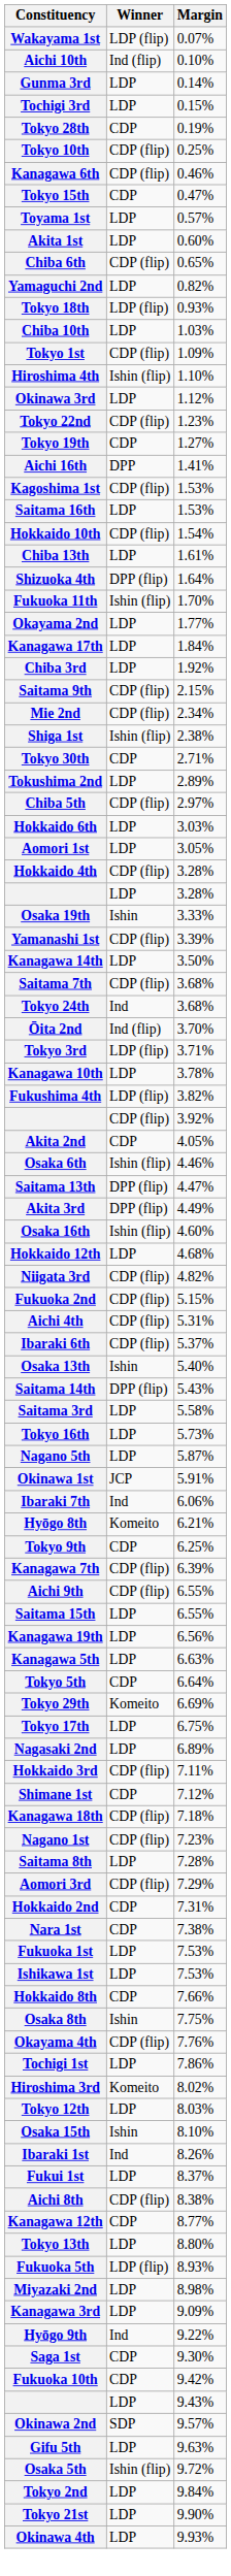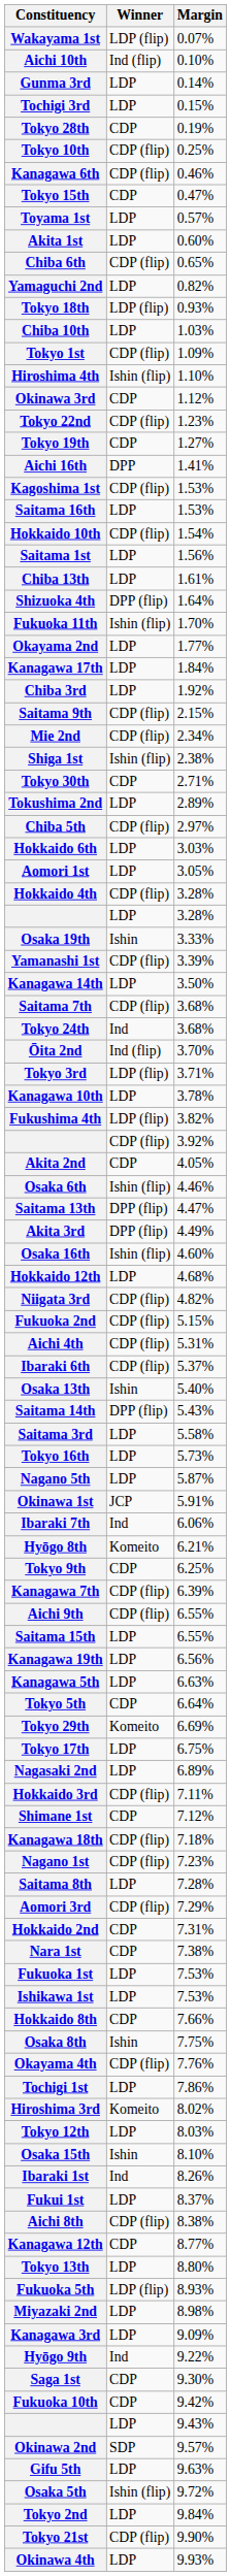Okinawa 3rd | Winner: LDP -> CDP
+ row: Saitama 1st | LDP | 1.56%
Tokyo 21st | Winner: LDP -> CDP (flip)
